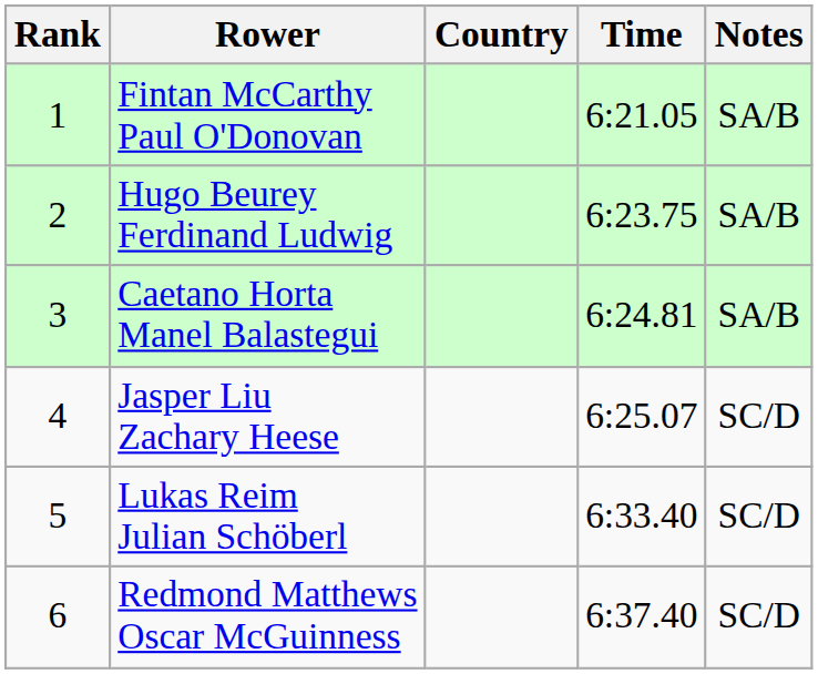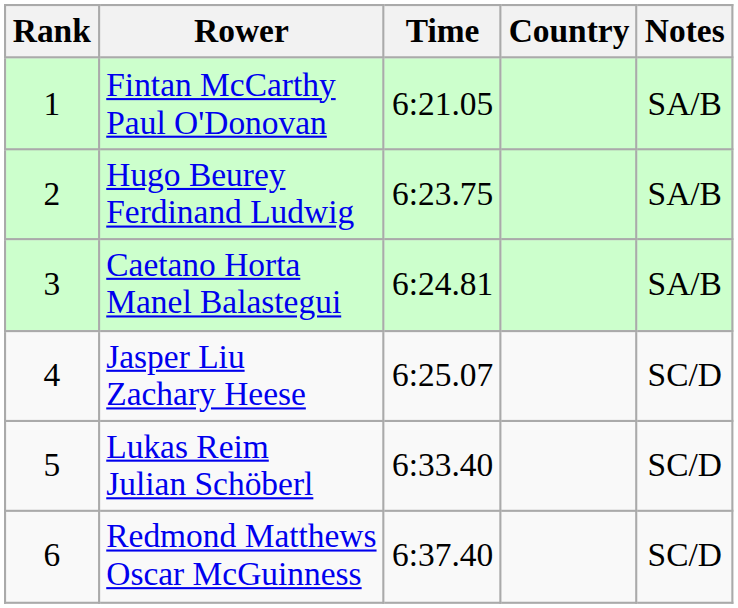columns swapped: Country <-> Time
